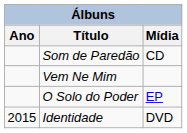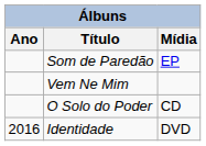Som de Paredão | Mídia: CD -> EP
O Solo do Poder | Mídia: EP -> CD
Identidade | Ano: 2015 -> 2016
